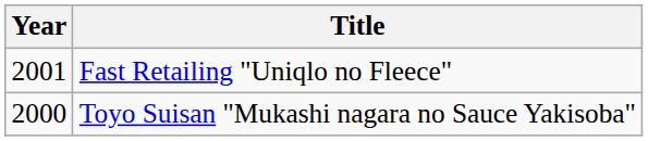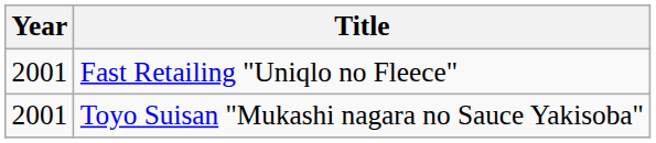Toyo Suisan "Mukashi nagara no Sauce Yakisoba" | Year: 2000 -> 2001
